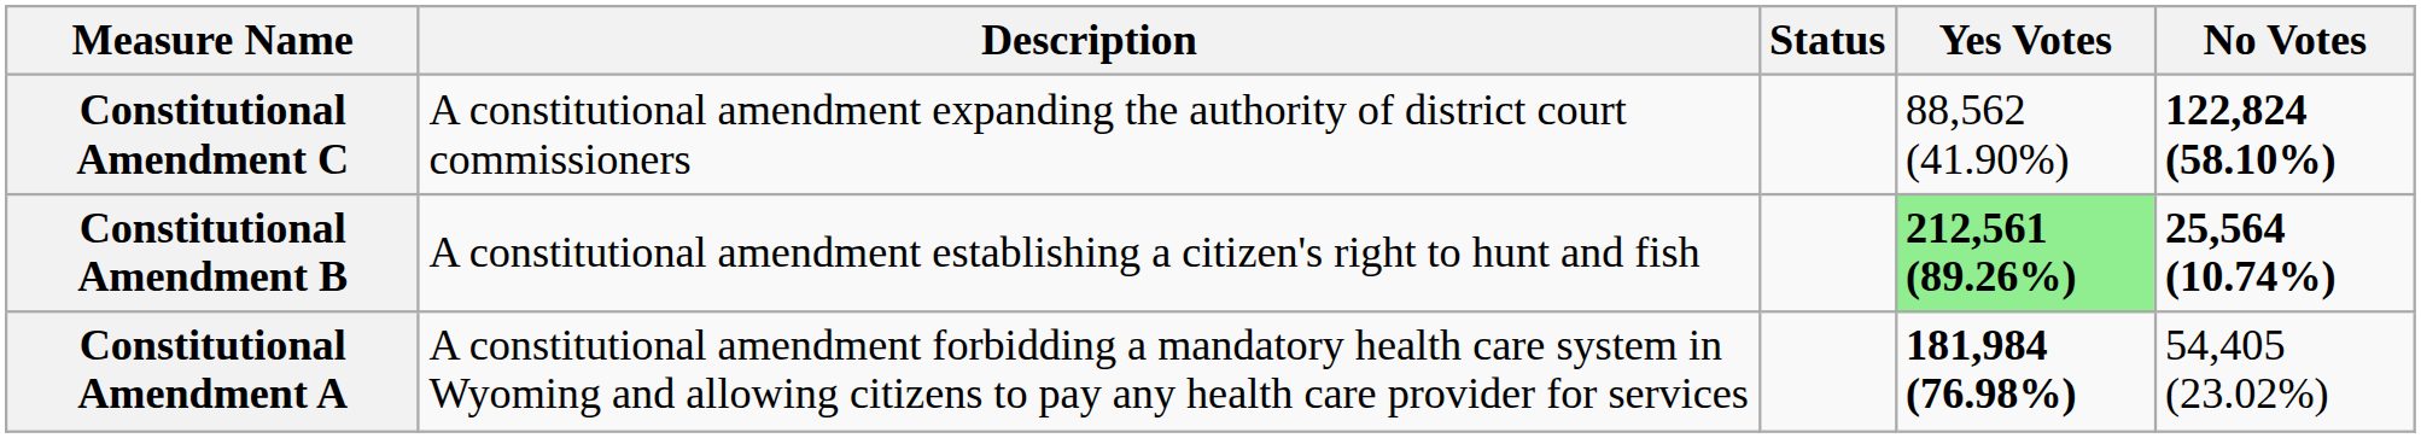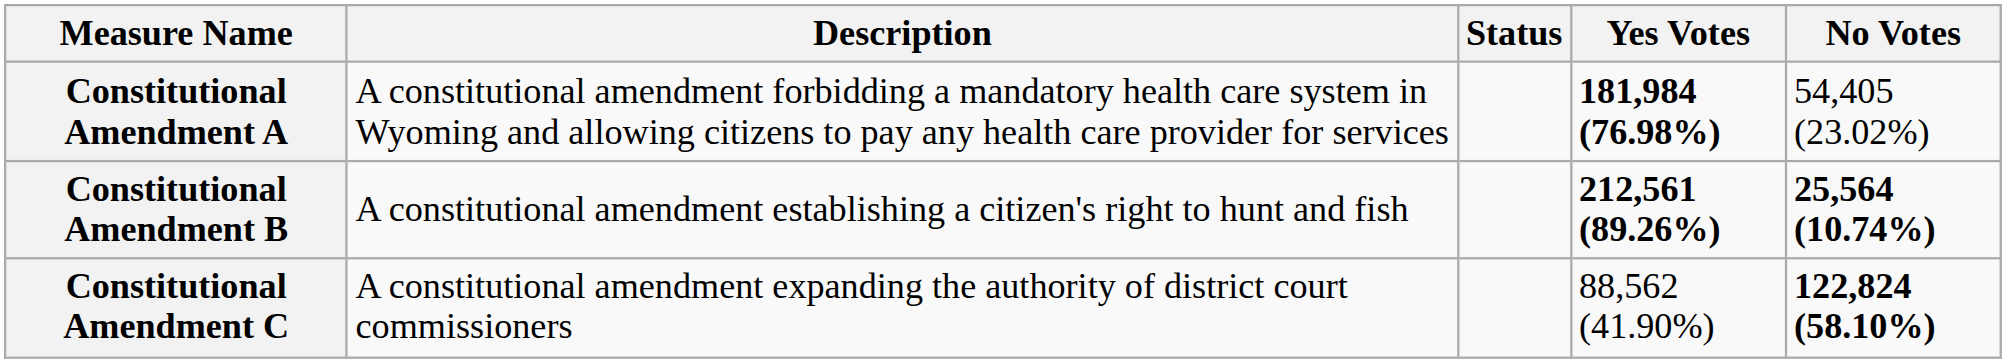rows swapped: Constitutional Amendment A <-> Constitutional Amendment C
Constitutional Amendment B | Yes Votes: lightgreen background -> no background
